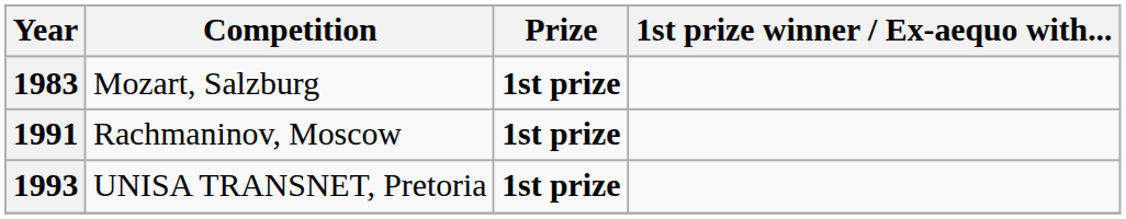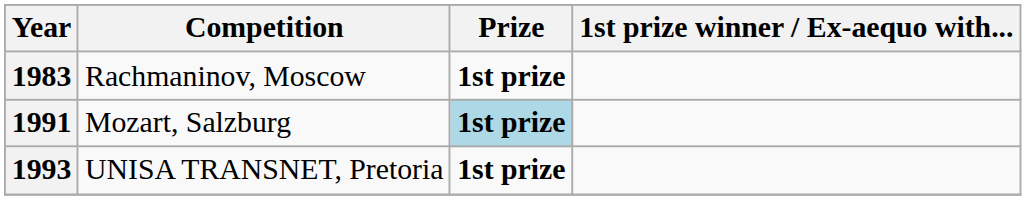1983 | Competition: Mozart, Salzburg -> Rachmaninov, Moscow
1991 | Competition: Rachmaninov, Moscow -> Mozart, Salzburg
1991 | Prize: no background -> lightblue background
